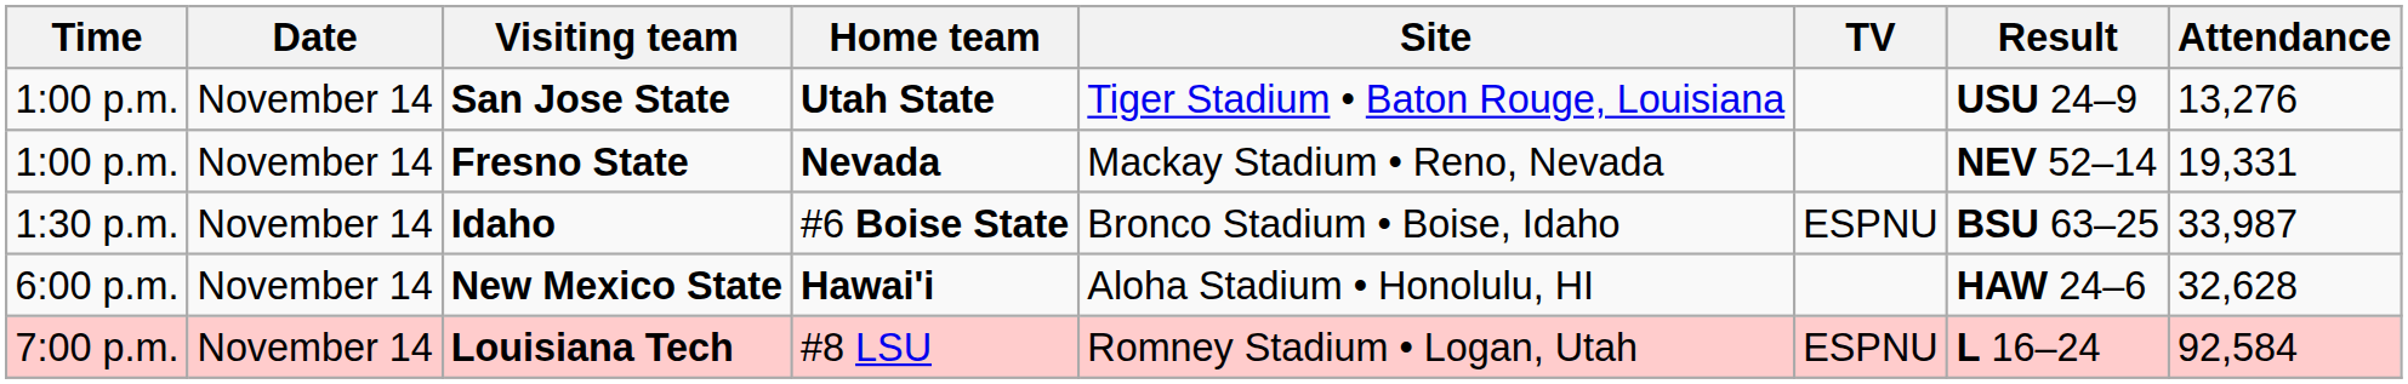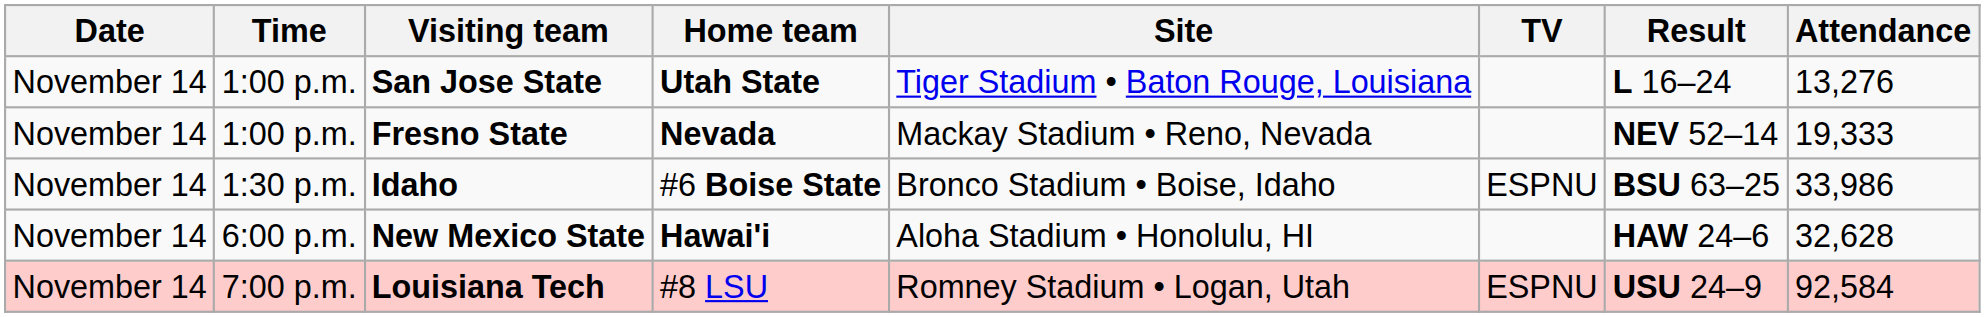columns swapped: Date <-> Time
San Jose State | Result: USU 24–9 -> L 16–24
Fresno State | Attendance: 19,331 -> 19,333
Idaho | Attendance: 33,987 -> 33,986
Louisiana Tech | Result: L 16–24 -> USU 24–9
